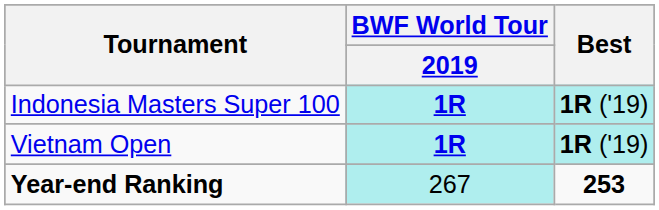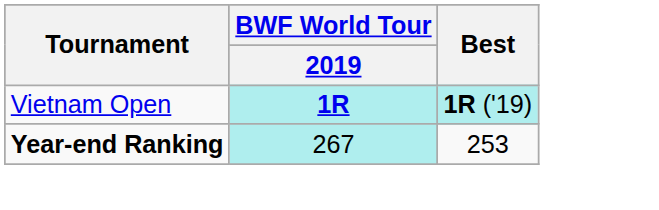- row: Indonesia Masters Super 100 | 1R | 1R ('19)
Year-end Ranking | Best: bold -> normal
